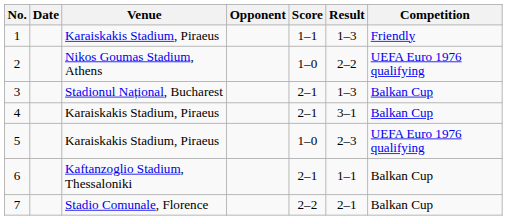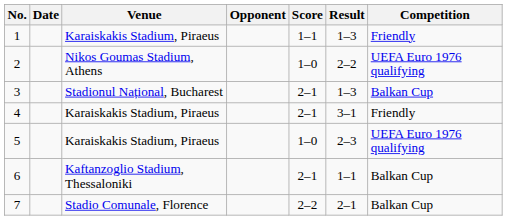4 | Competition: Balkan Cup -> Friendly
